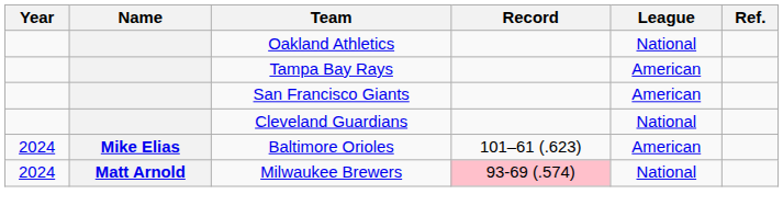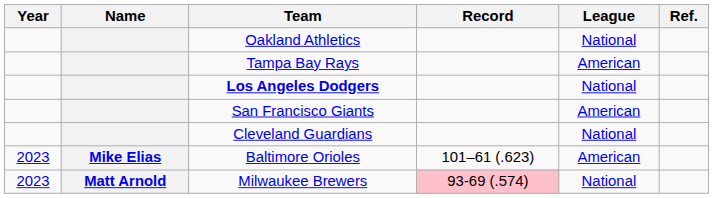+ row: Los Angeles Dodgers | National
Baltimore Orioles | Year: 2024 -> 2023
Milwaukee Brewers | Year: 2024 -> 2023
